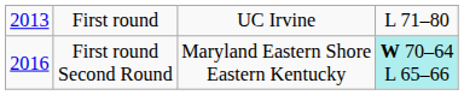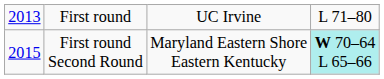First round Second Round | column 1: 2016 -> 2015
